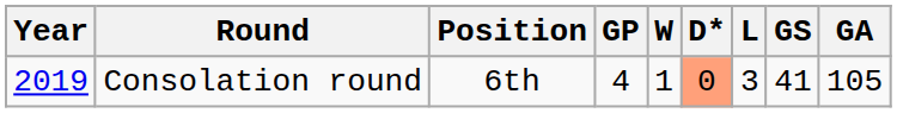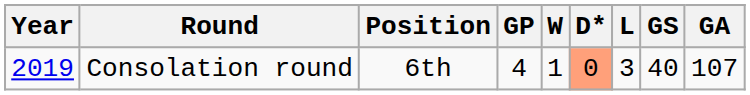Consolation round | GS: 41 -> 40
Consolation round | GA: 105 -> 107
